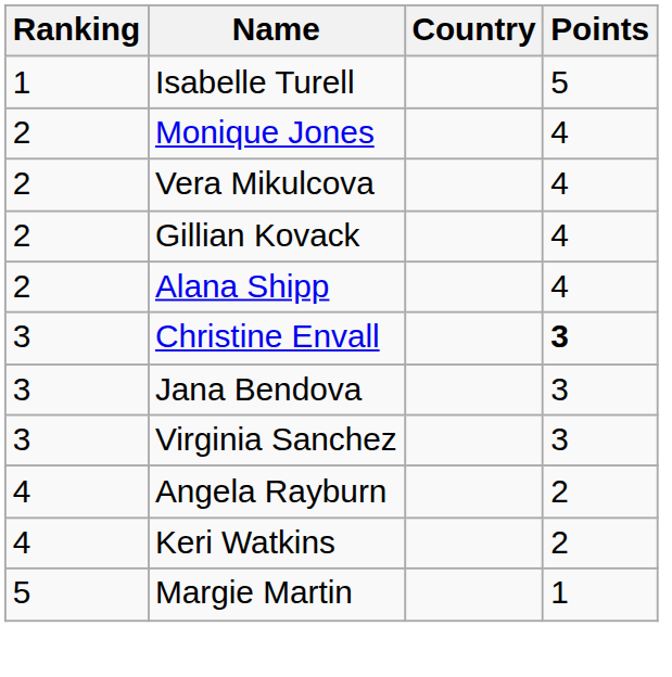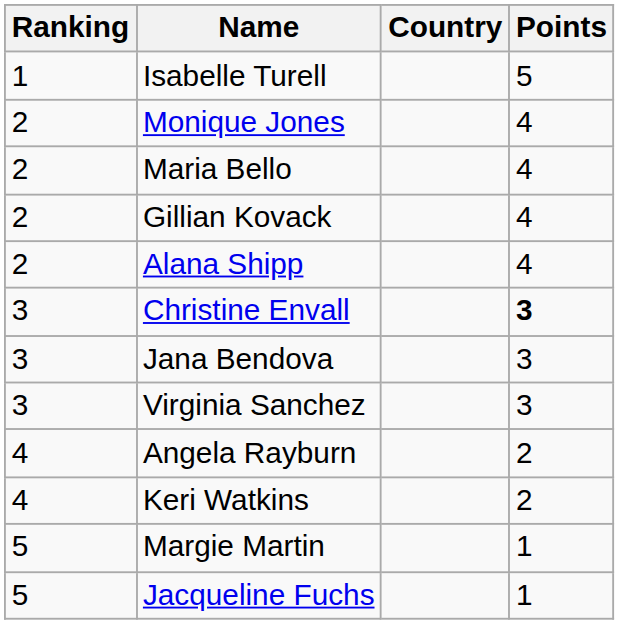- row: 2 | Vera Mikulcova | 4
+ row: 2 | Maria Bello | 4
+ row: 5 | Jacqueline Fuchs | 1
